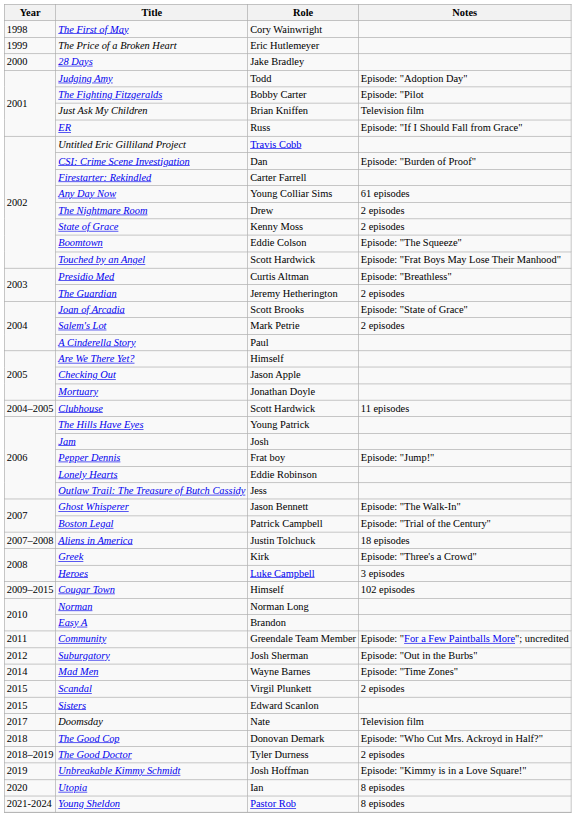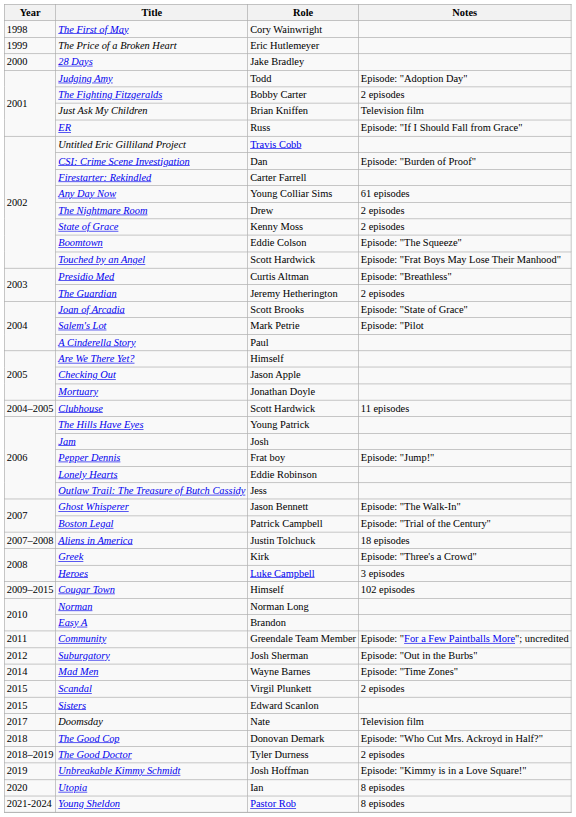The Fighting Fitzgeralds | Notes: Episode: "Pilot -> 2 episodes
Salem's Lot | Notes: 2 episodes -> Episode: "Pilot
